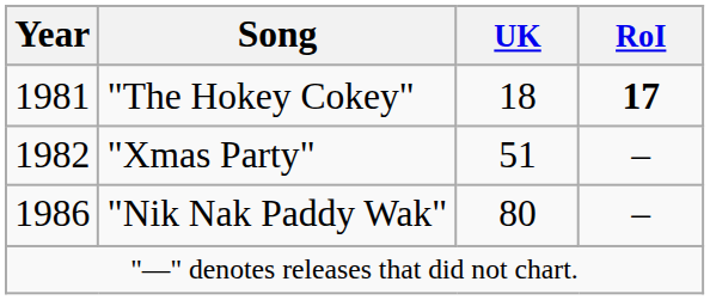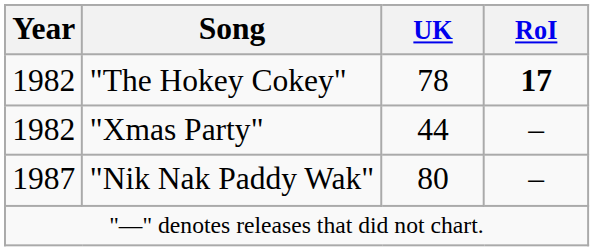"The Hokey Cokey" | Year: 1981 -> 1982
"The Hokey Cokey" | UK: 18 -> 78
"Xmas Party" | UK: 51 -> 44
"Nik Nak Paddy Wak" | Year: 1986 -> 1987
